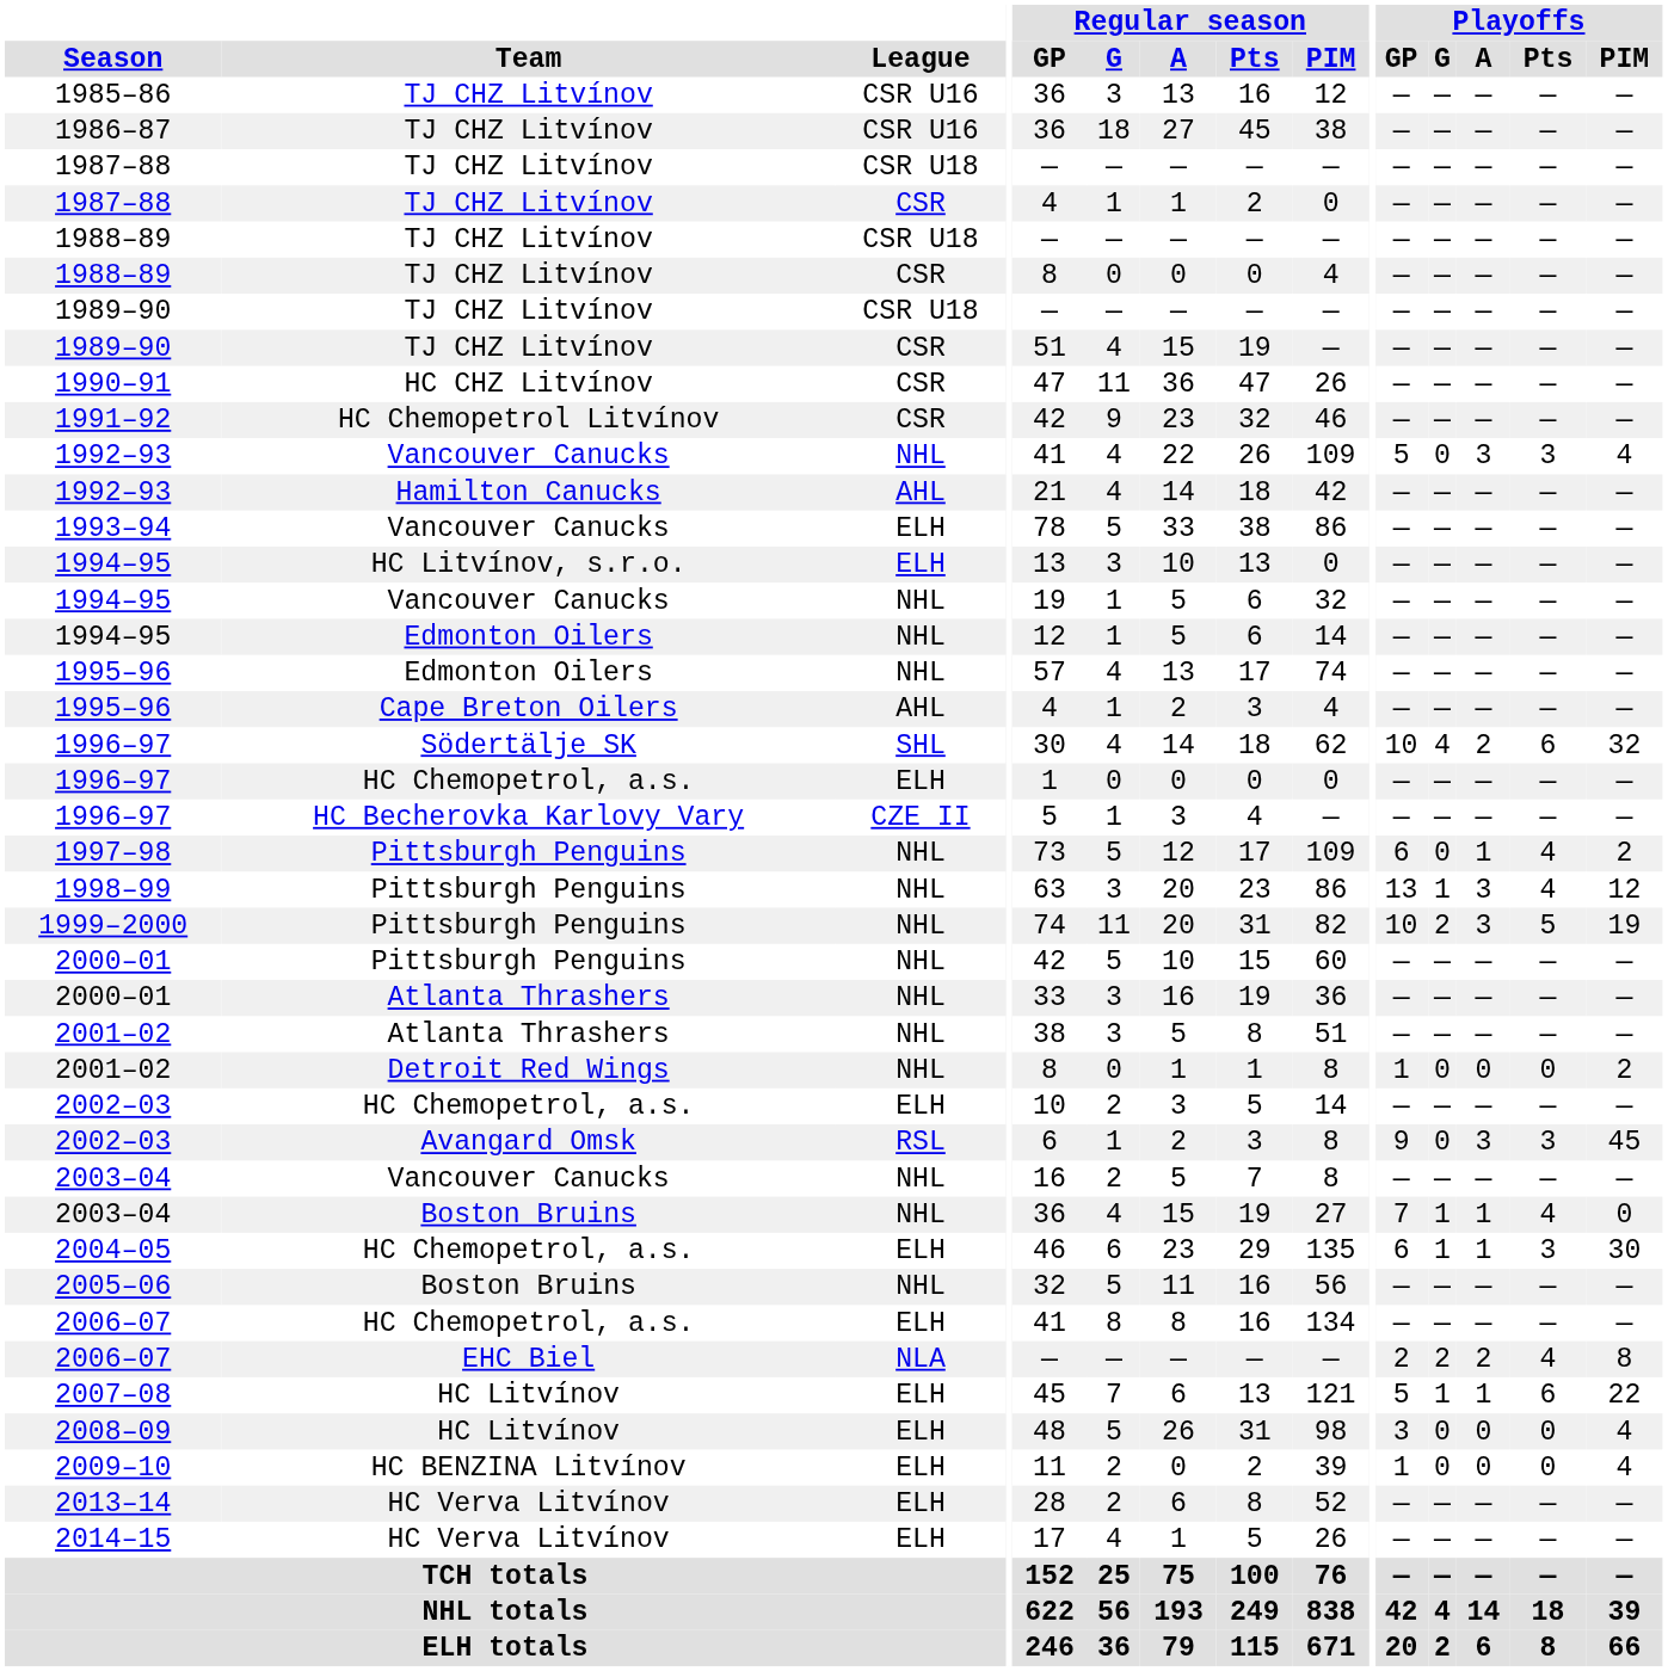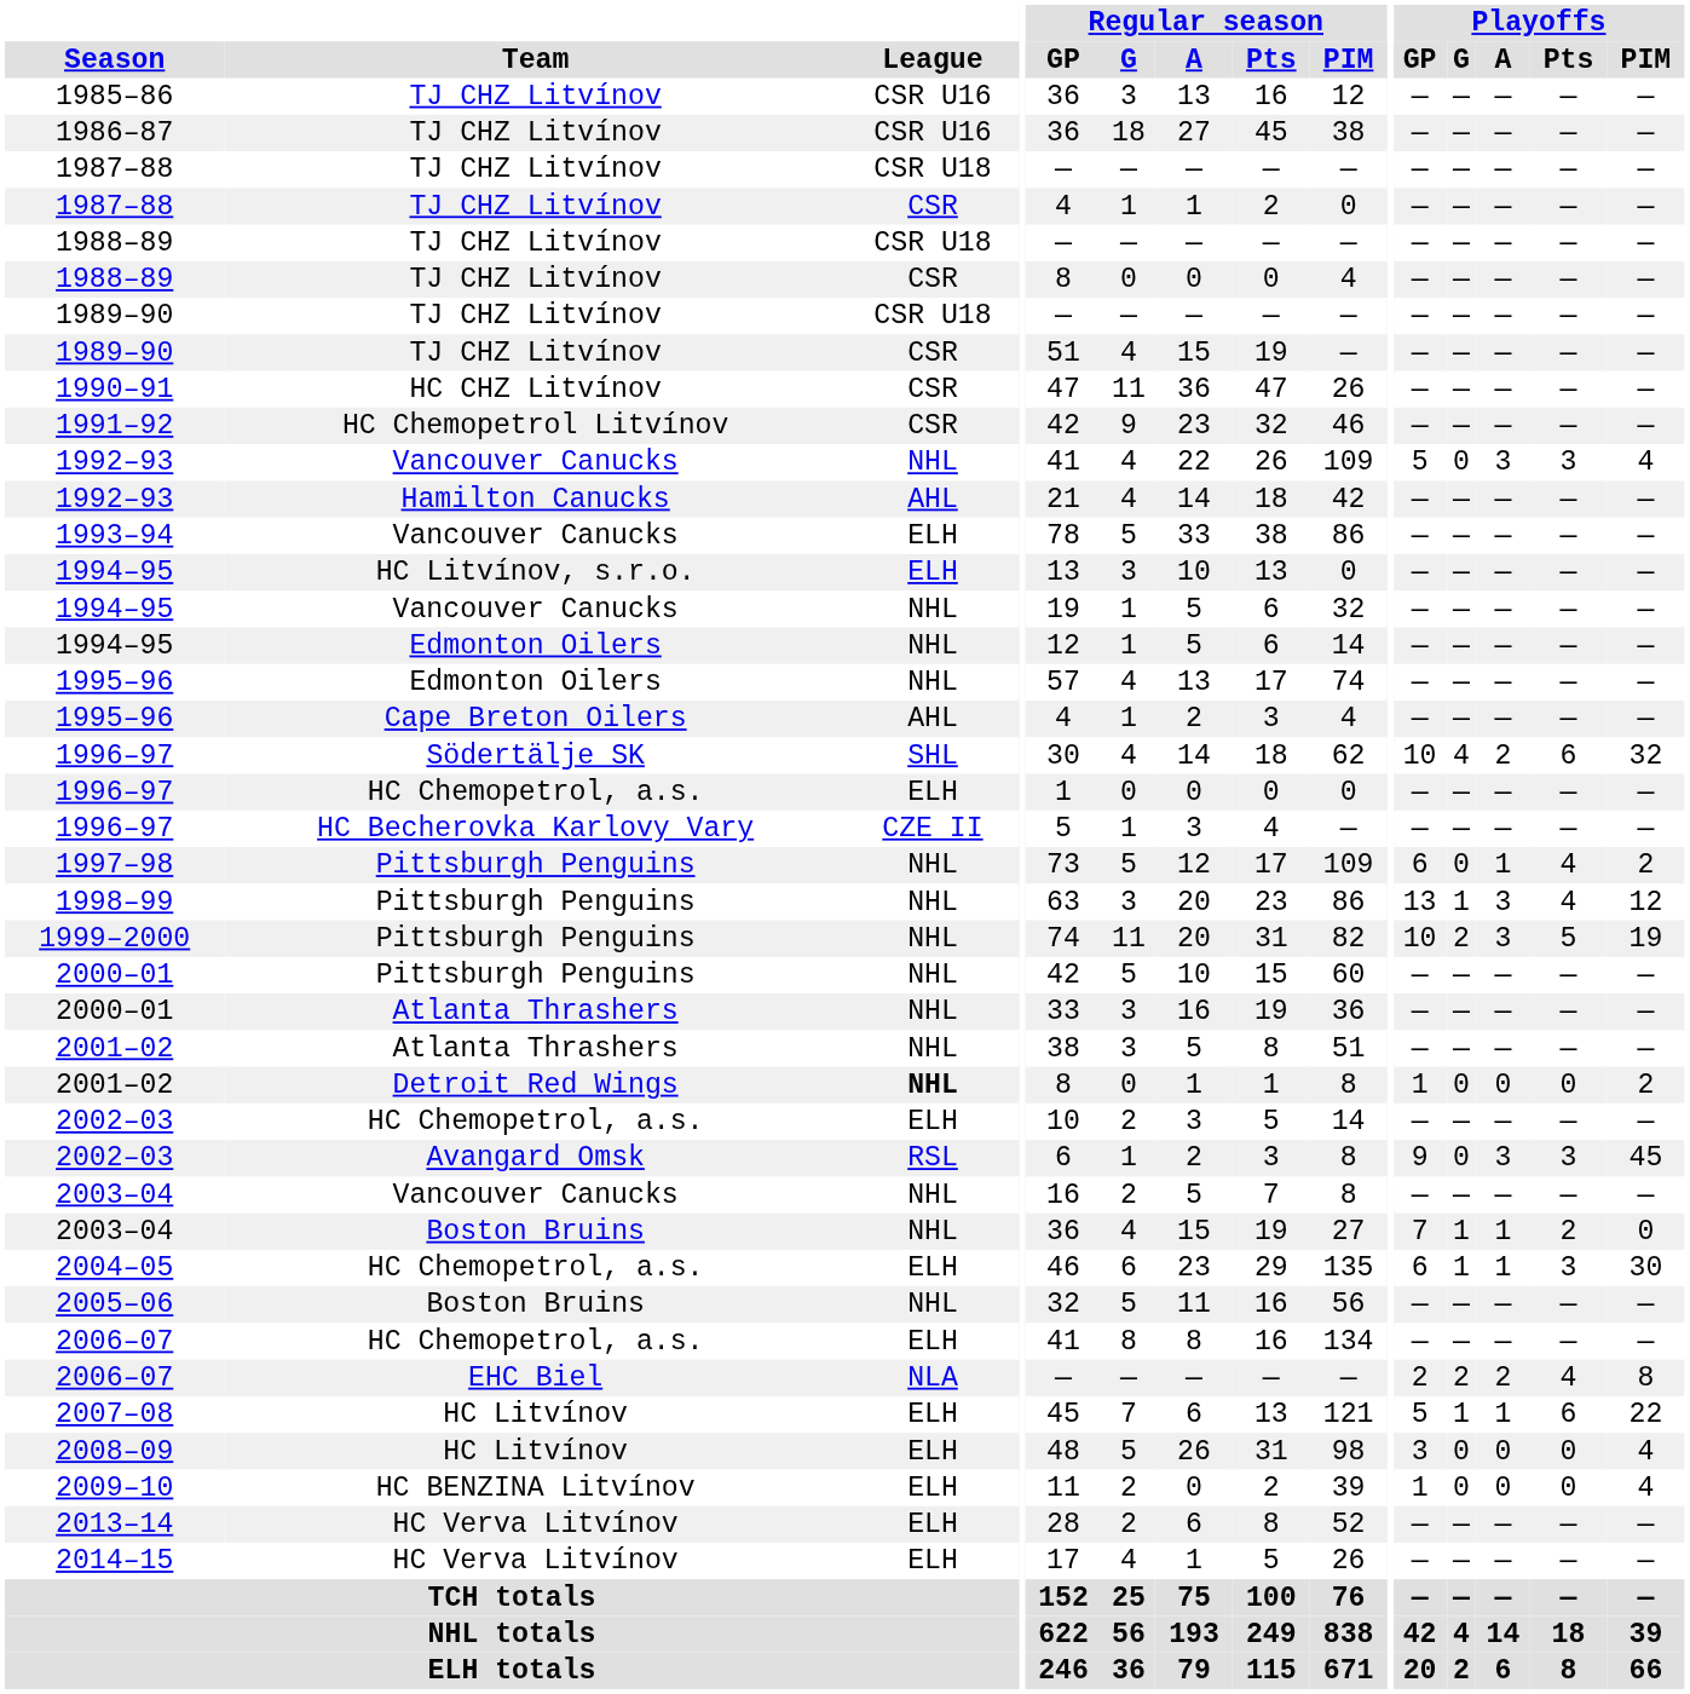2001–02 / Detroit Red Wings | League: normal -> bold
2003–04 / Boston Bruins | Playoffs / Pts: 4 -> 2
